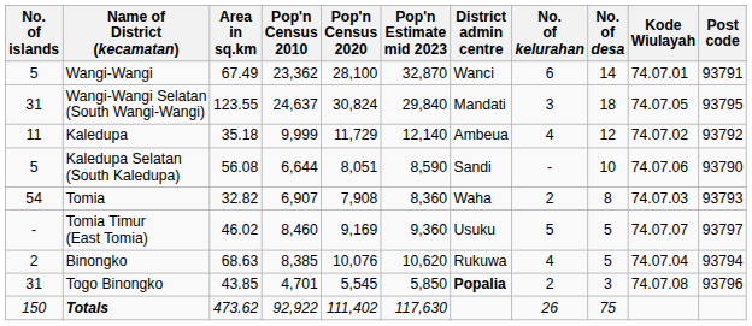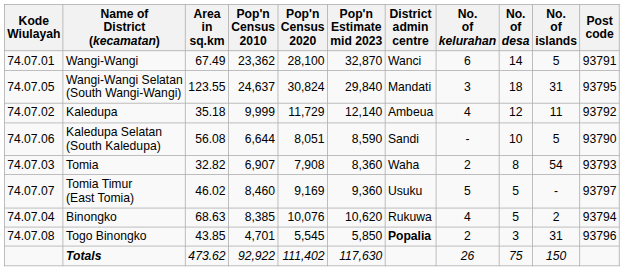columns swapped: Kode Wiulayah <-> No. of islands
